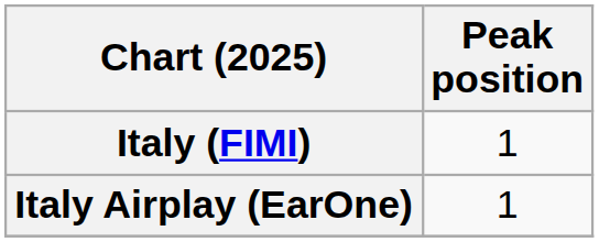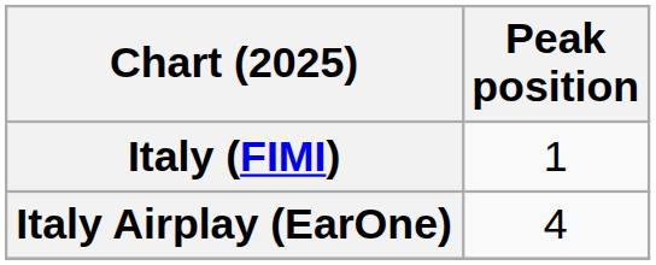Italy Airplay (EarOne) | Peak position: 1 -> 4
